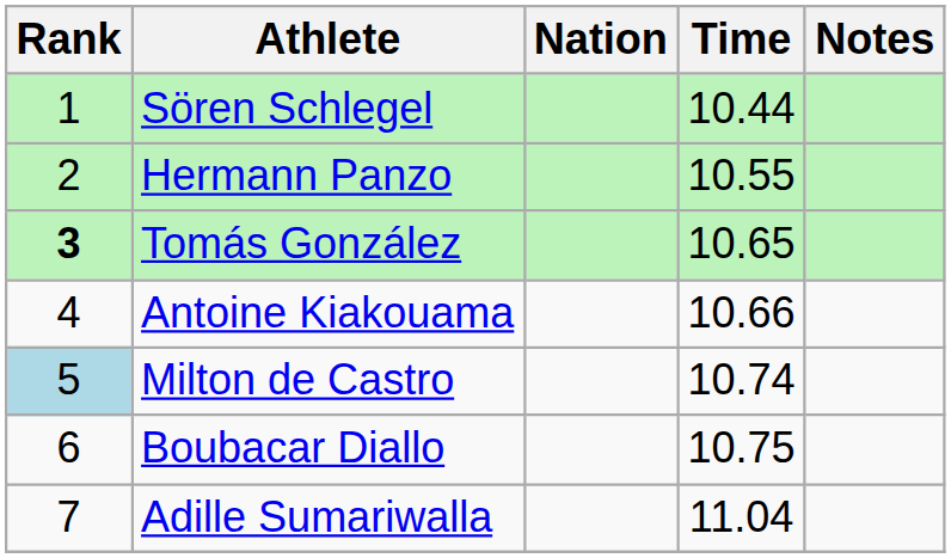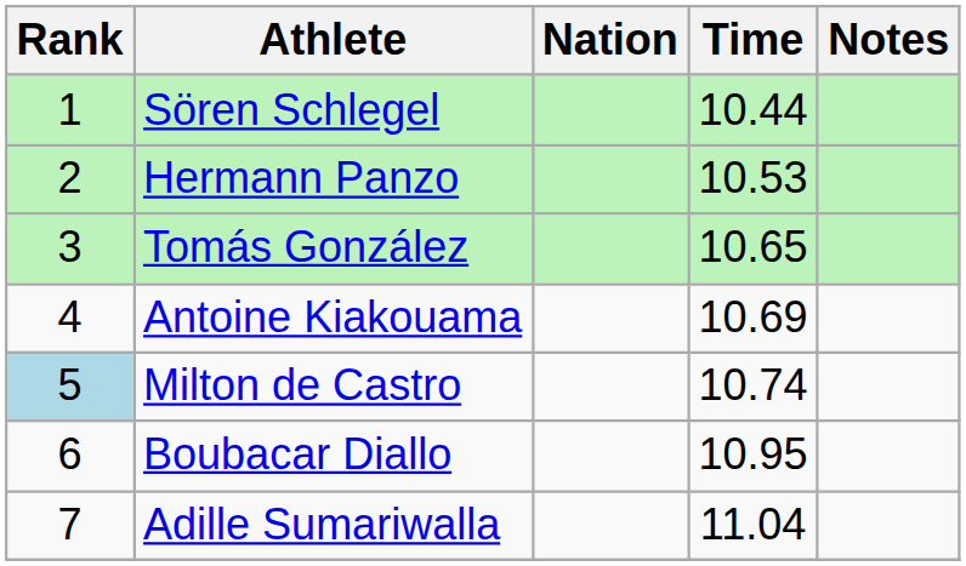Hermann Panzo | Time: 10.55 -> 10.53
Tomás González | Rank: bold -> normal
Antoine Kiakouama | Time: 10.66 -> 10.69
Boubacar Diallo | Time: 10.75 -> 10.95
